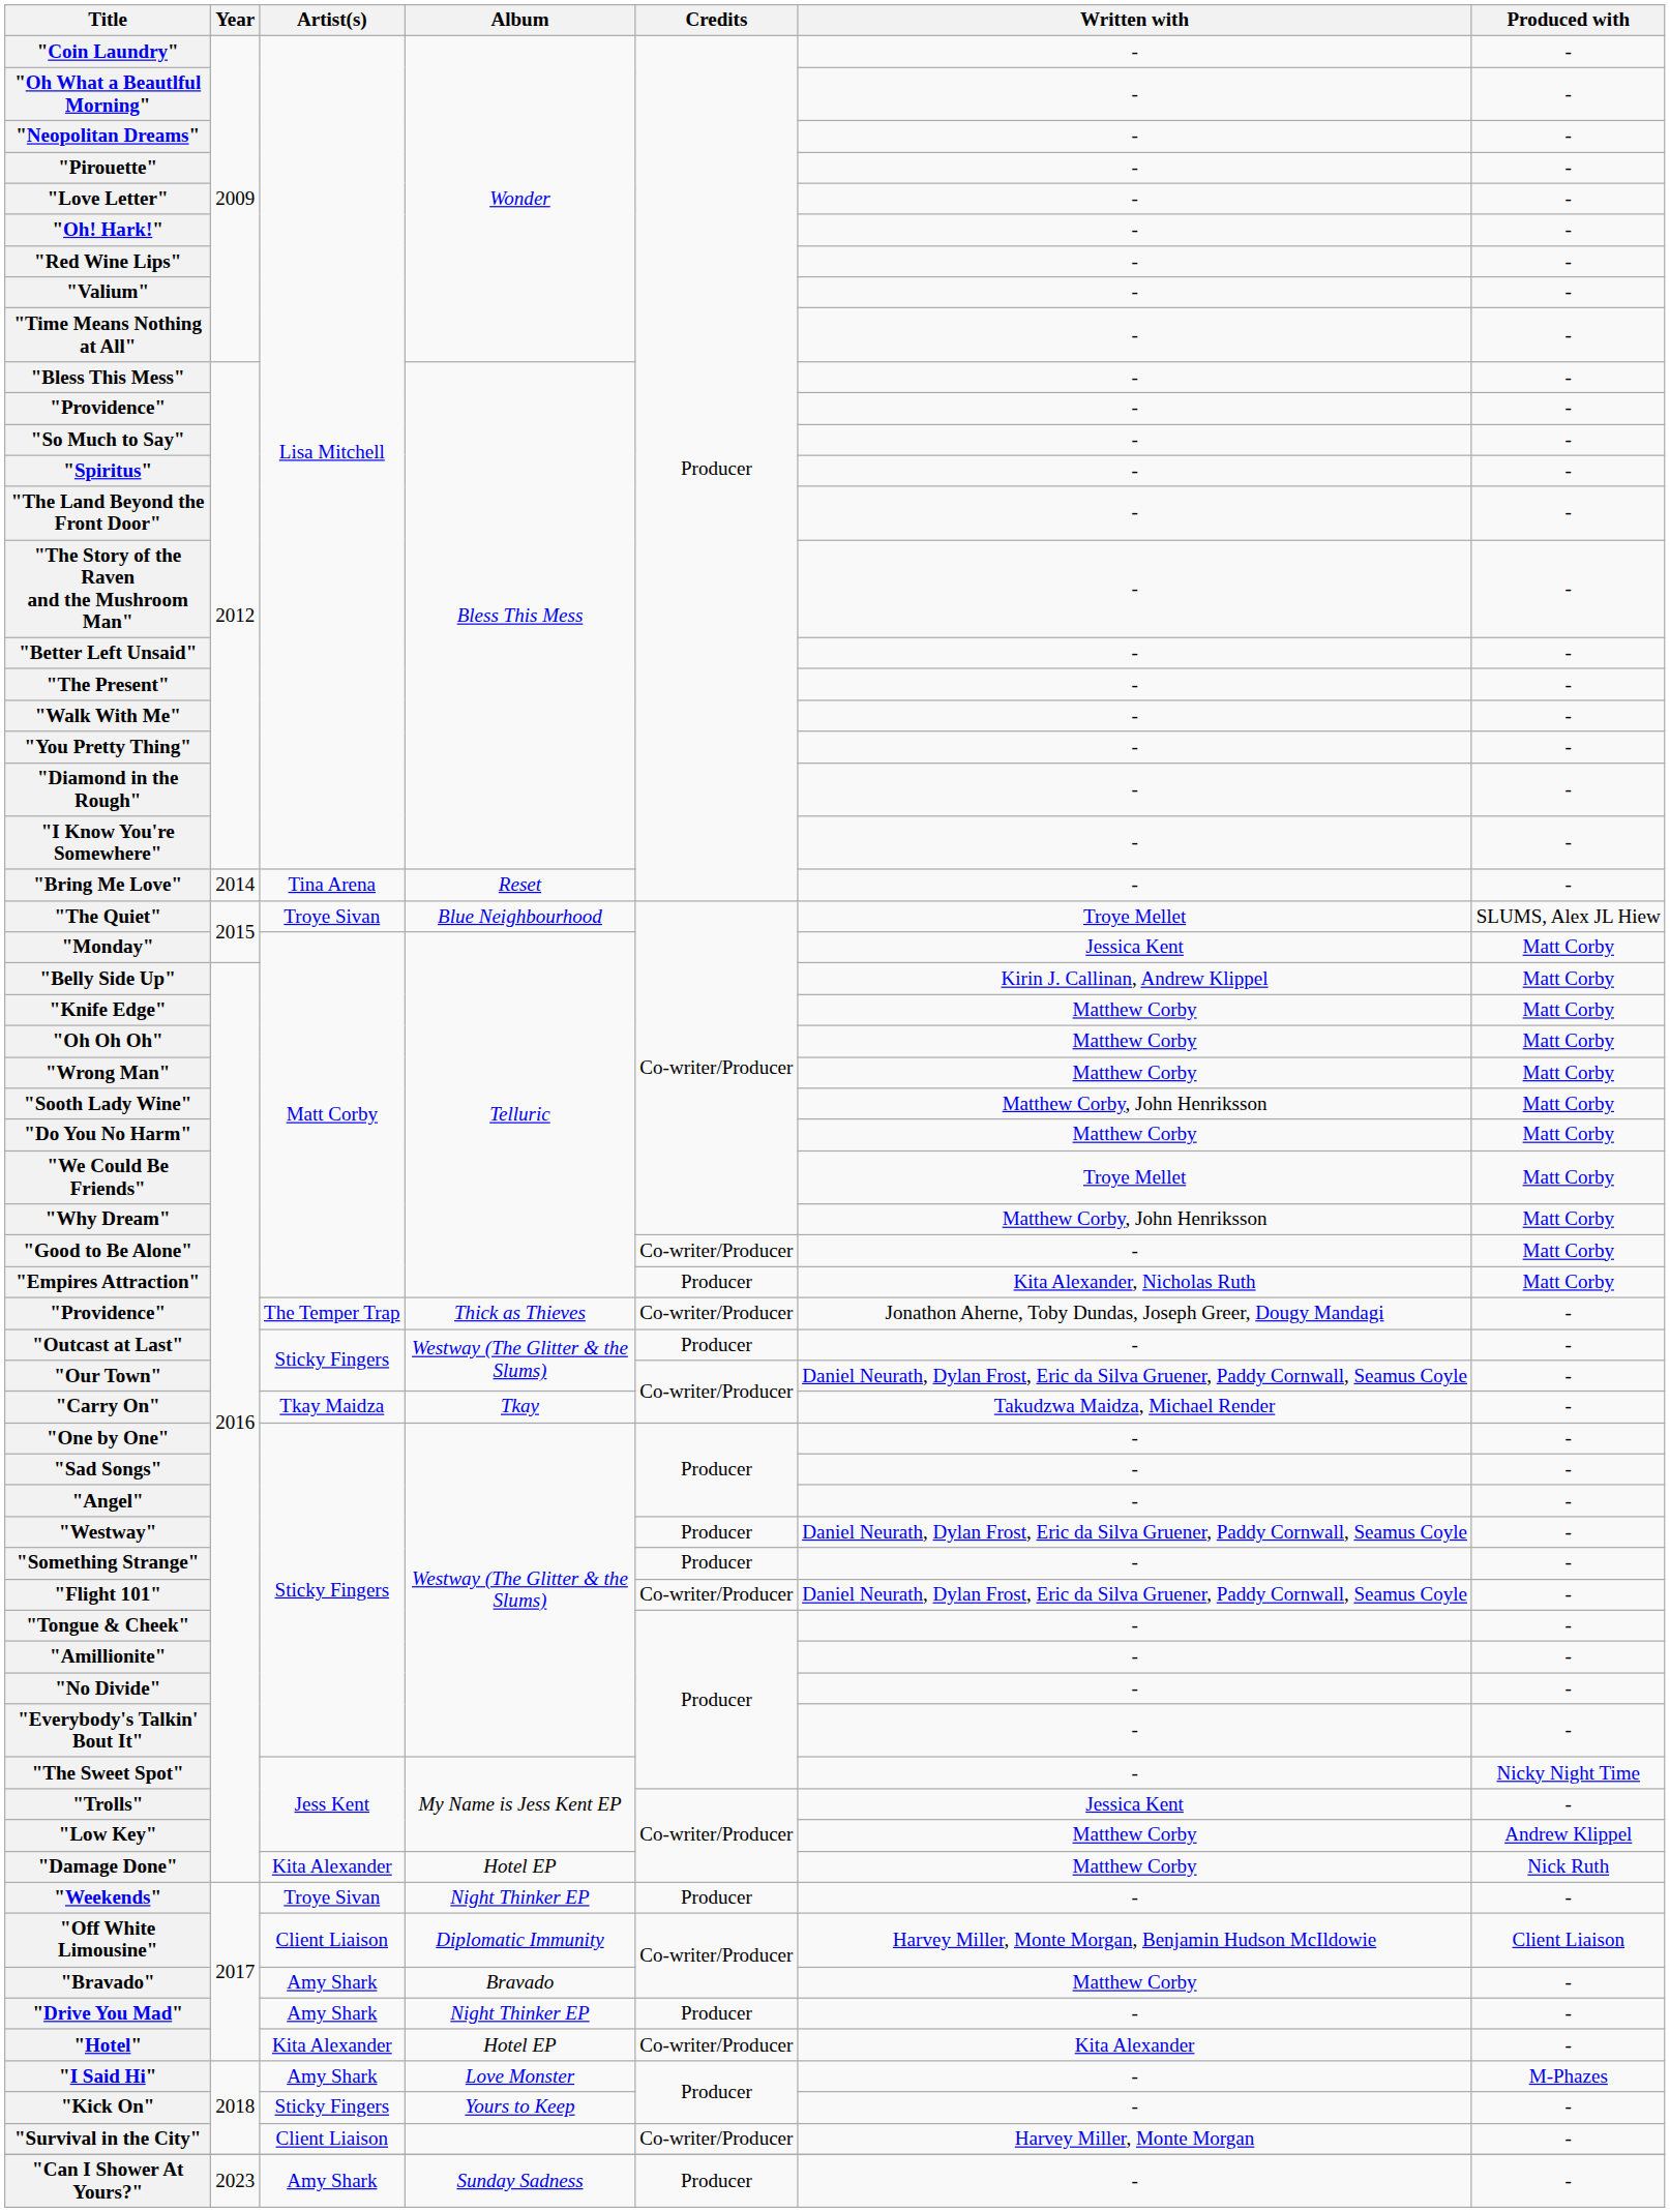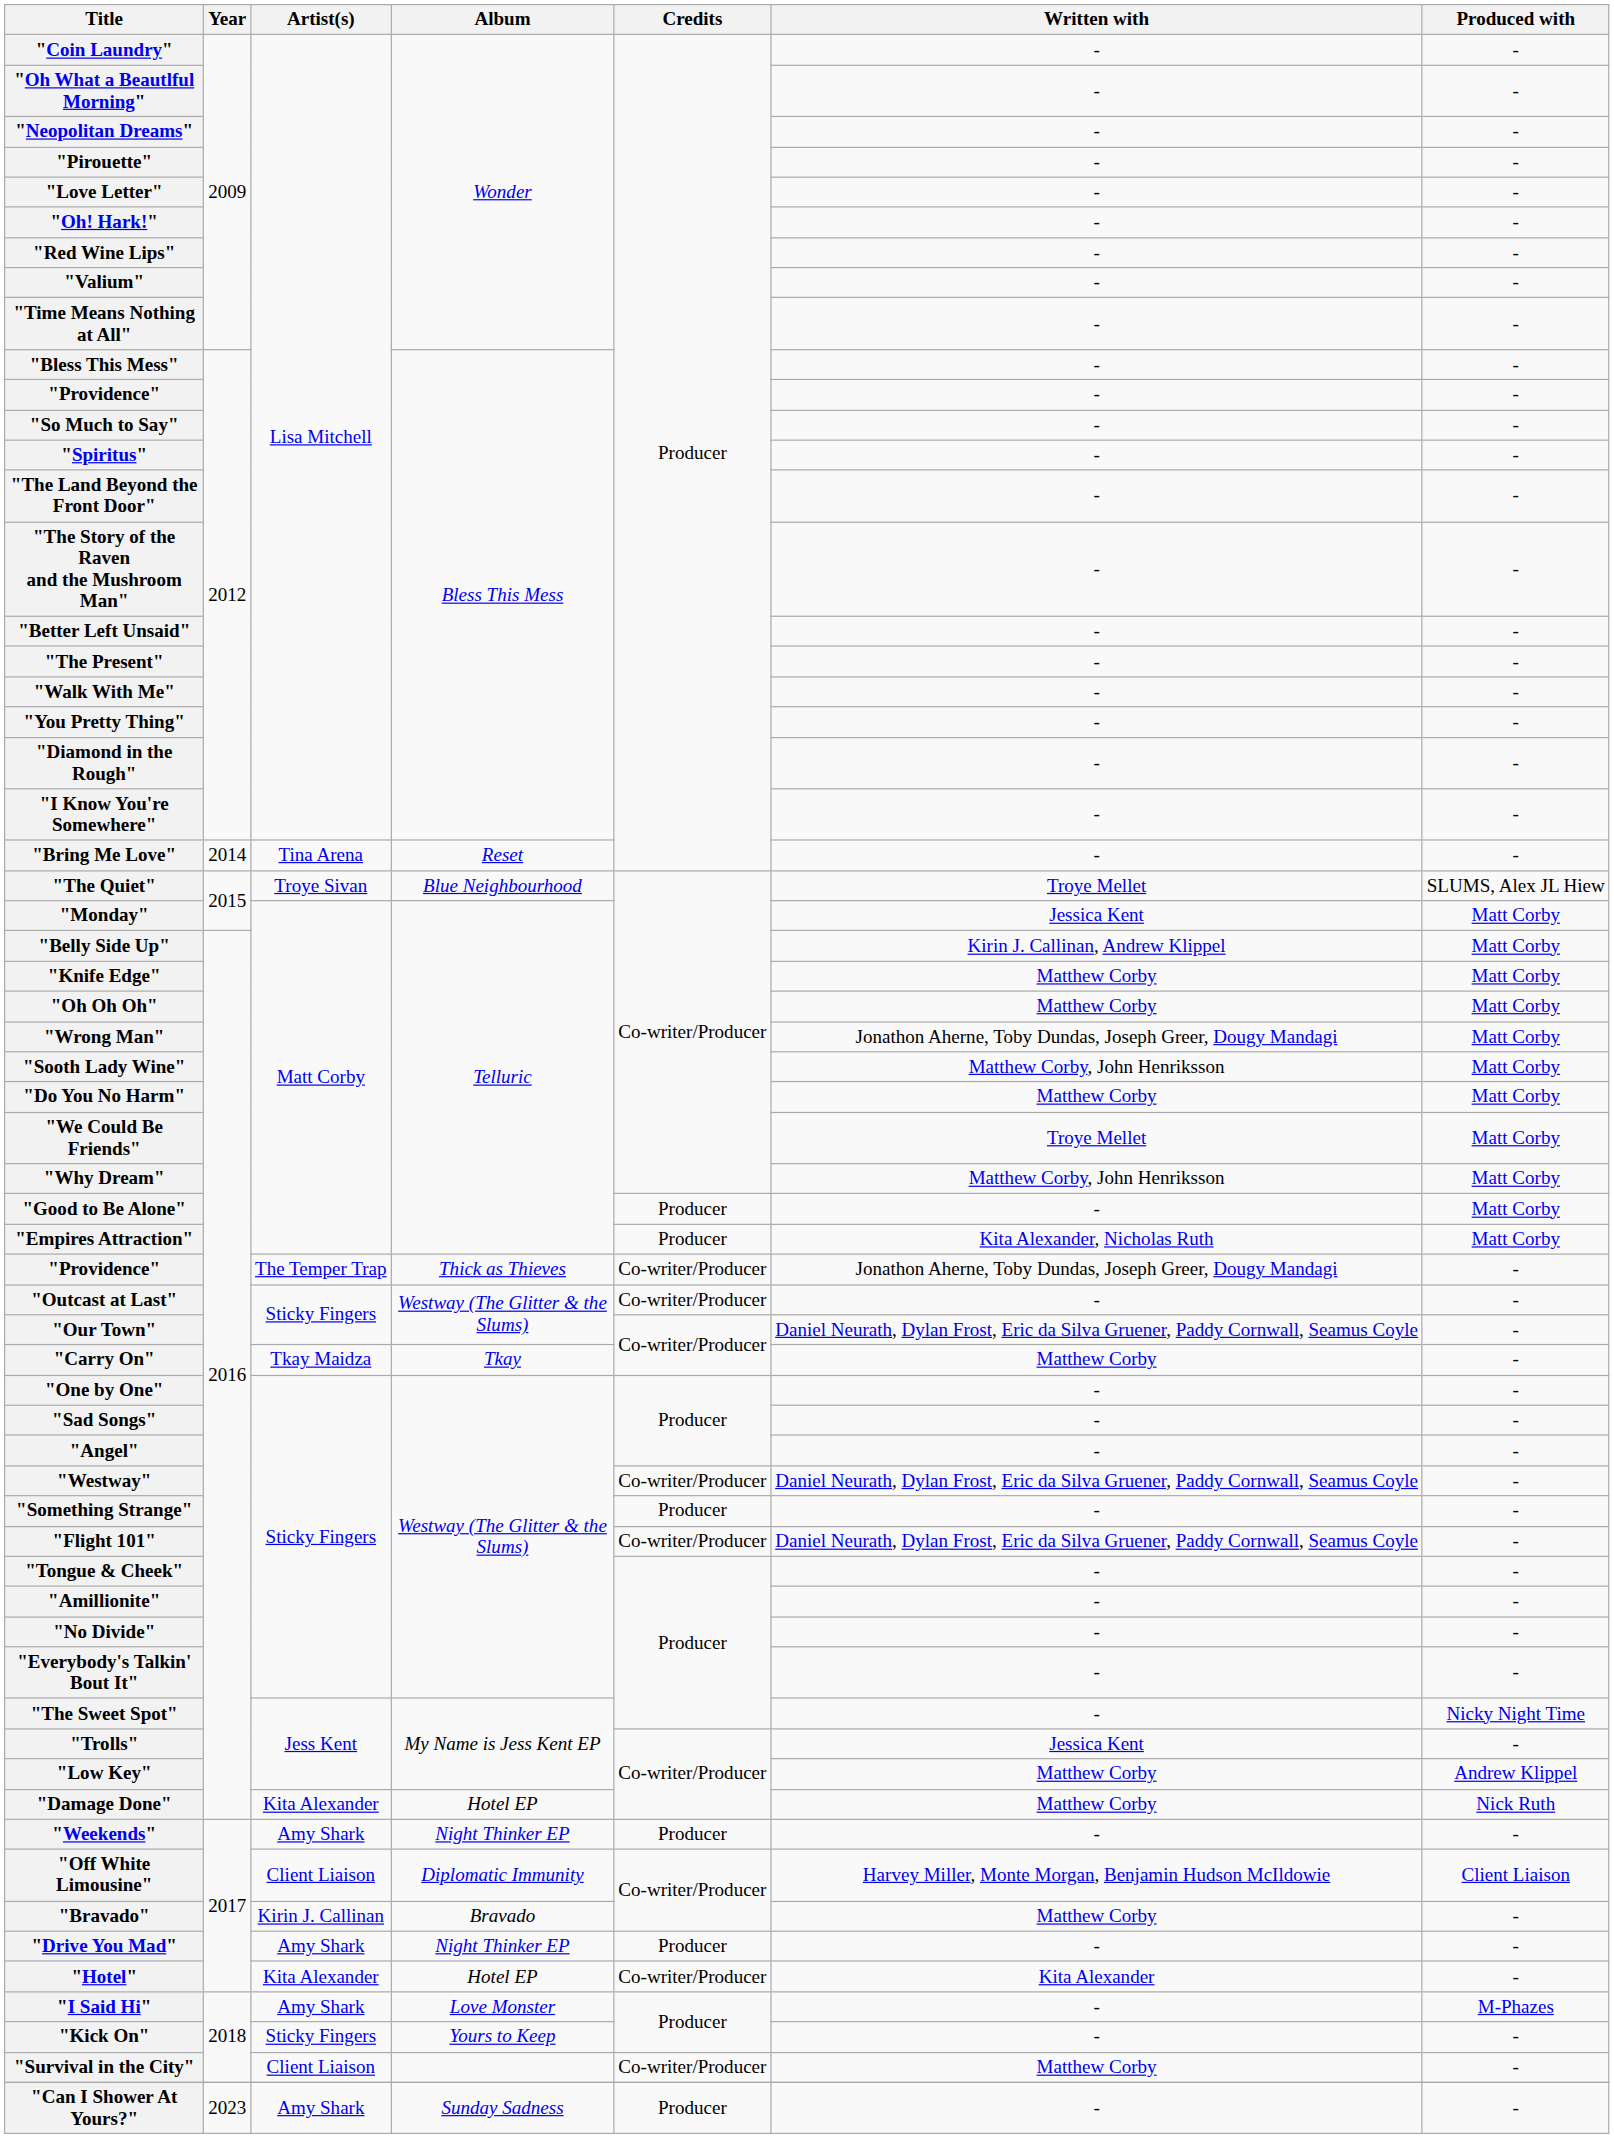"Wrong Man" | Written with: Matthew Corby -> Jonathon Aherne, Toby Dundas, Joseph Greer, Dougy Mandagi
"Good to Be Alone" | Credits: Co-writer/Producer -> Producer
"Outcast at Last" | Credits: Producer -> Co-writer/Producer
"Carry On" | Written with: Takudzwa Maidza, Michael Render -> Matthew Corby
"Westway" | Credits: Producer -> Co-writer/Producer
"Weekends" | Artist(s): Troye Sivan -> Amy Shark
"Bravado" | Artist(s): Amy Shark -> Kirin J. Callinan
"Survival in the City" | Written with: Harvey Miller, Monte Morgan -> Matthew Corby
